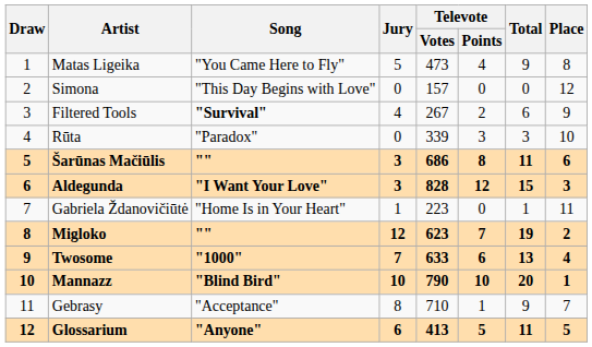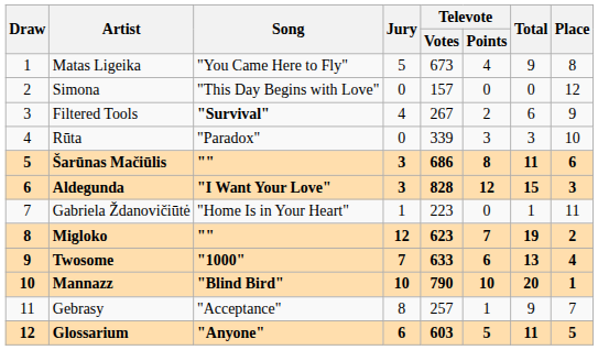Matas Ligeika | Televote / Votes: 473 -> 673
Gebrasy | Televote / Votes: 710 -> 257
Glossarium | Televote / Votes: 413 -> 603
